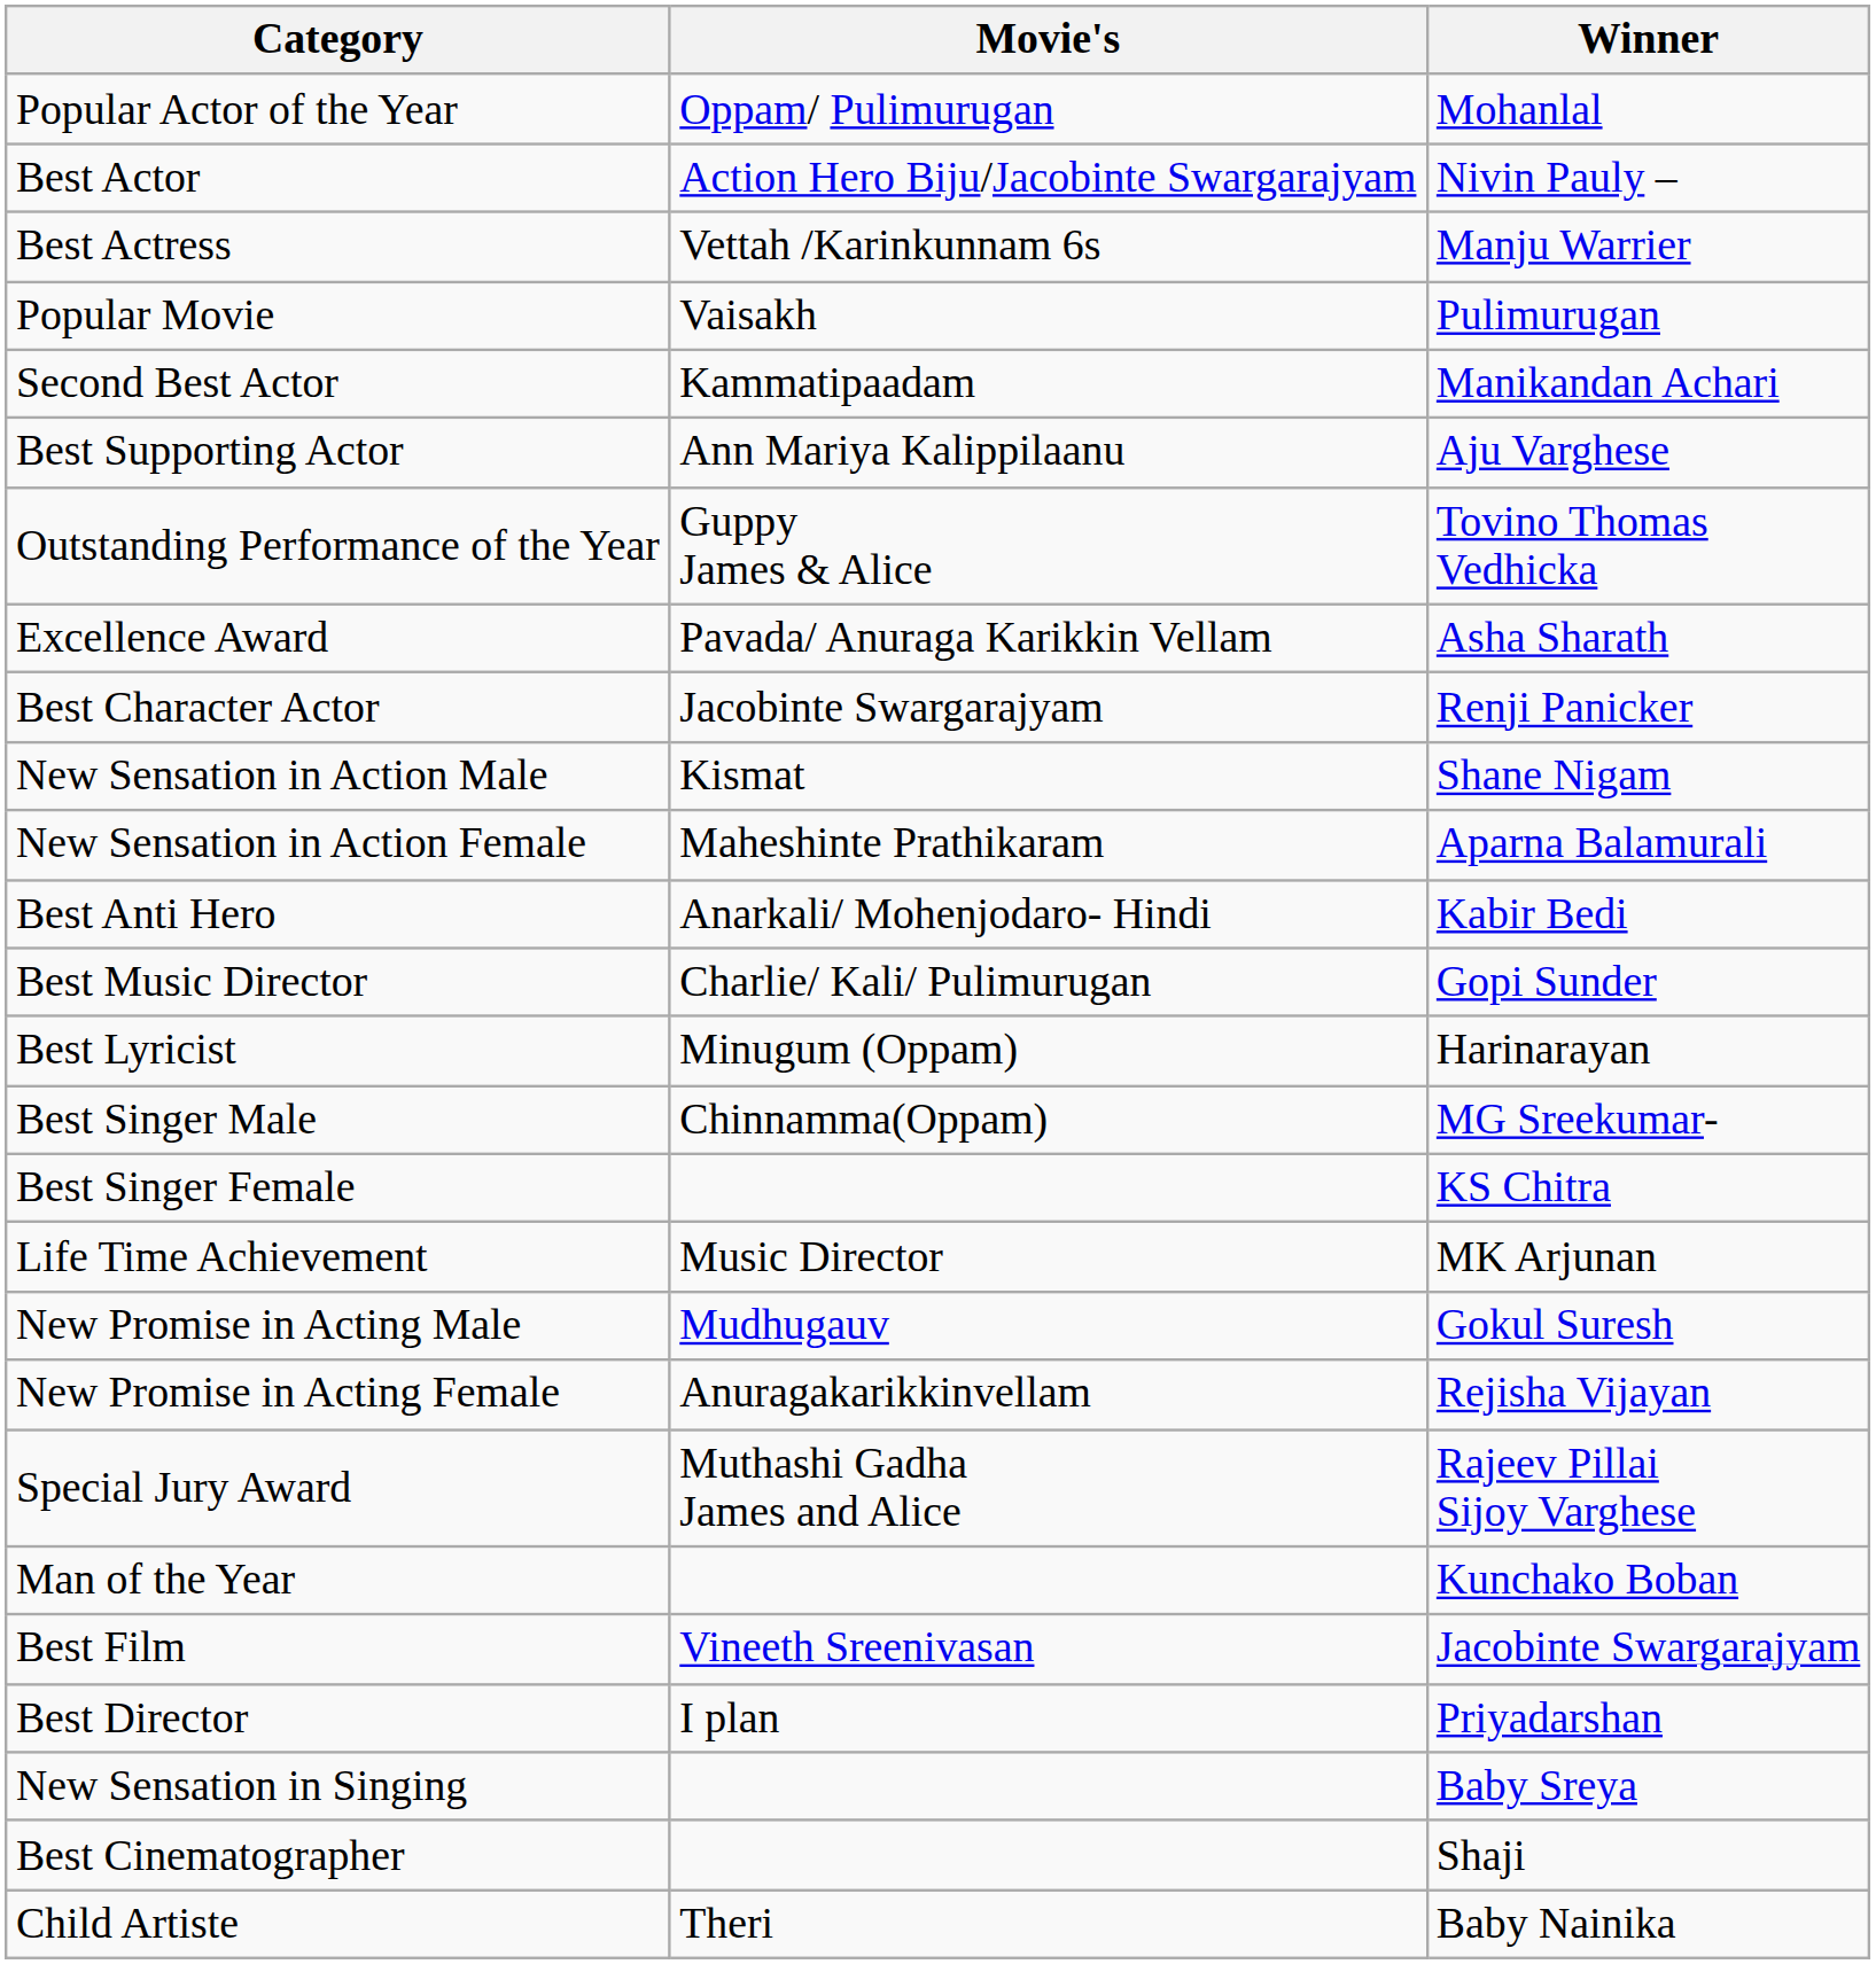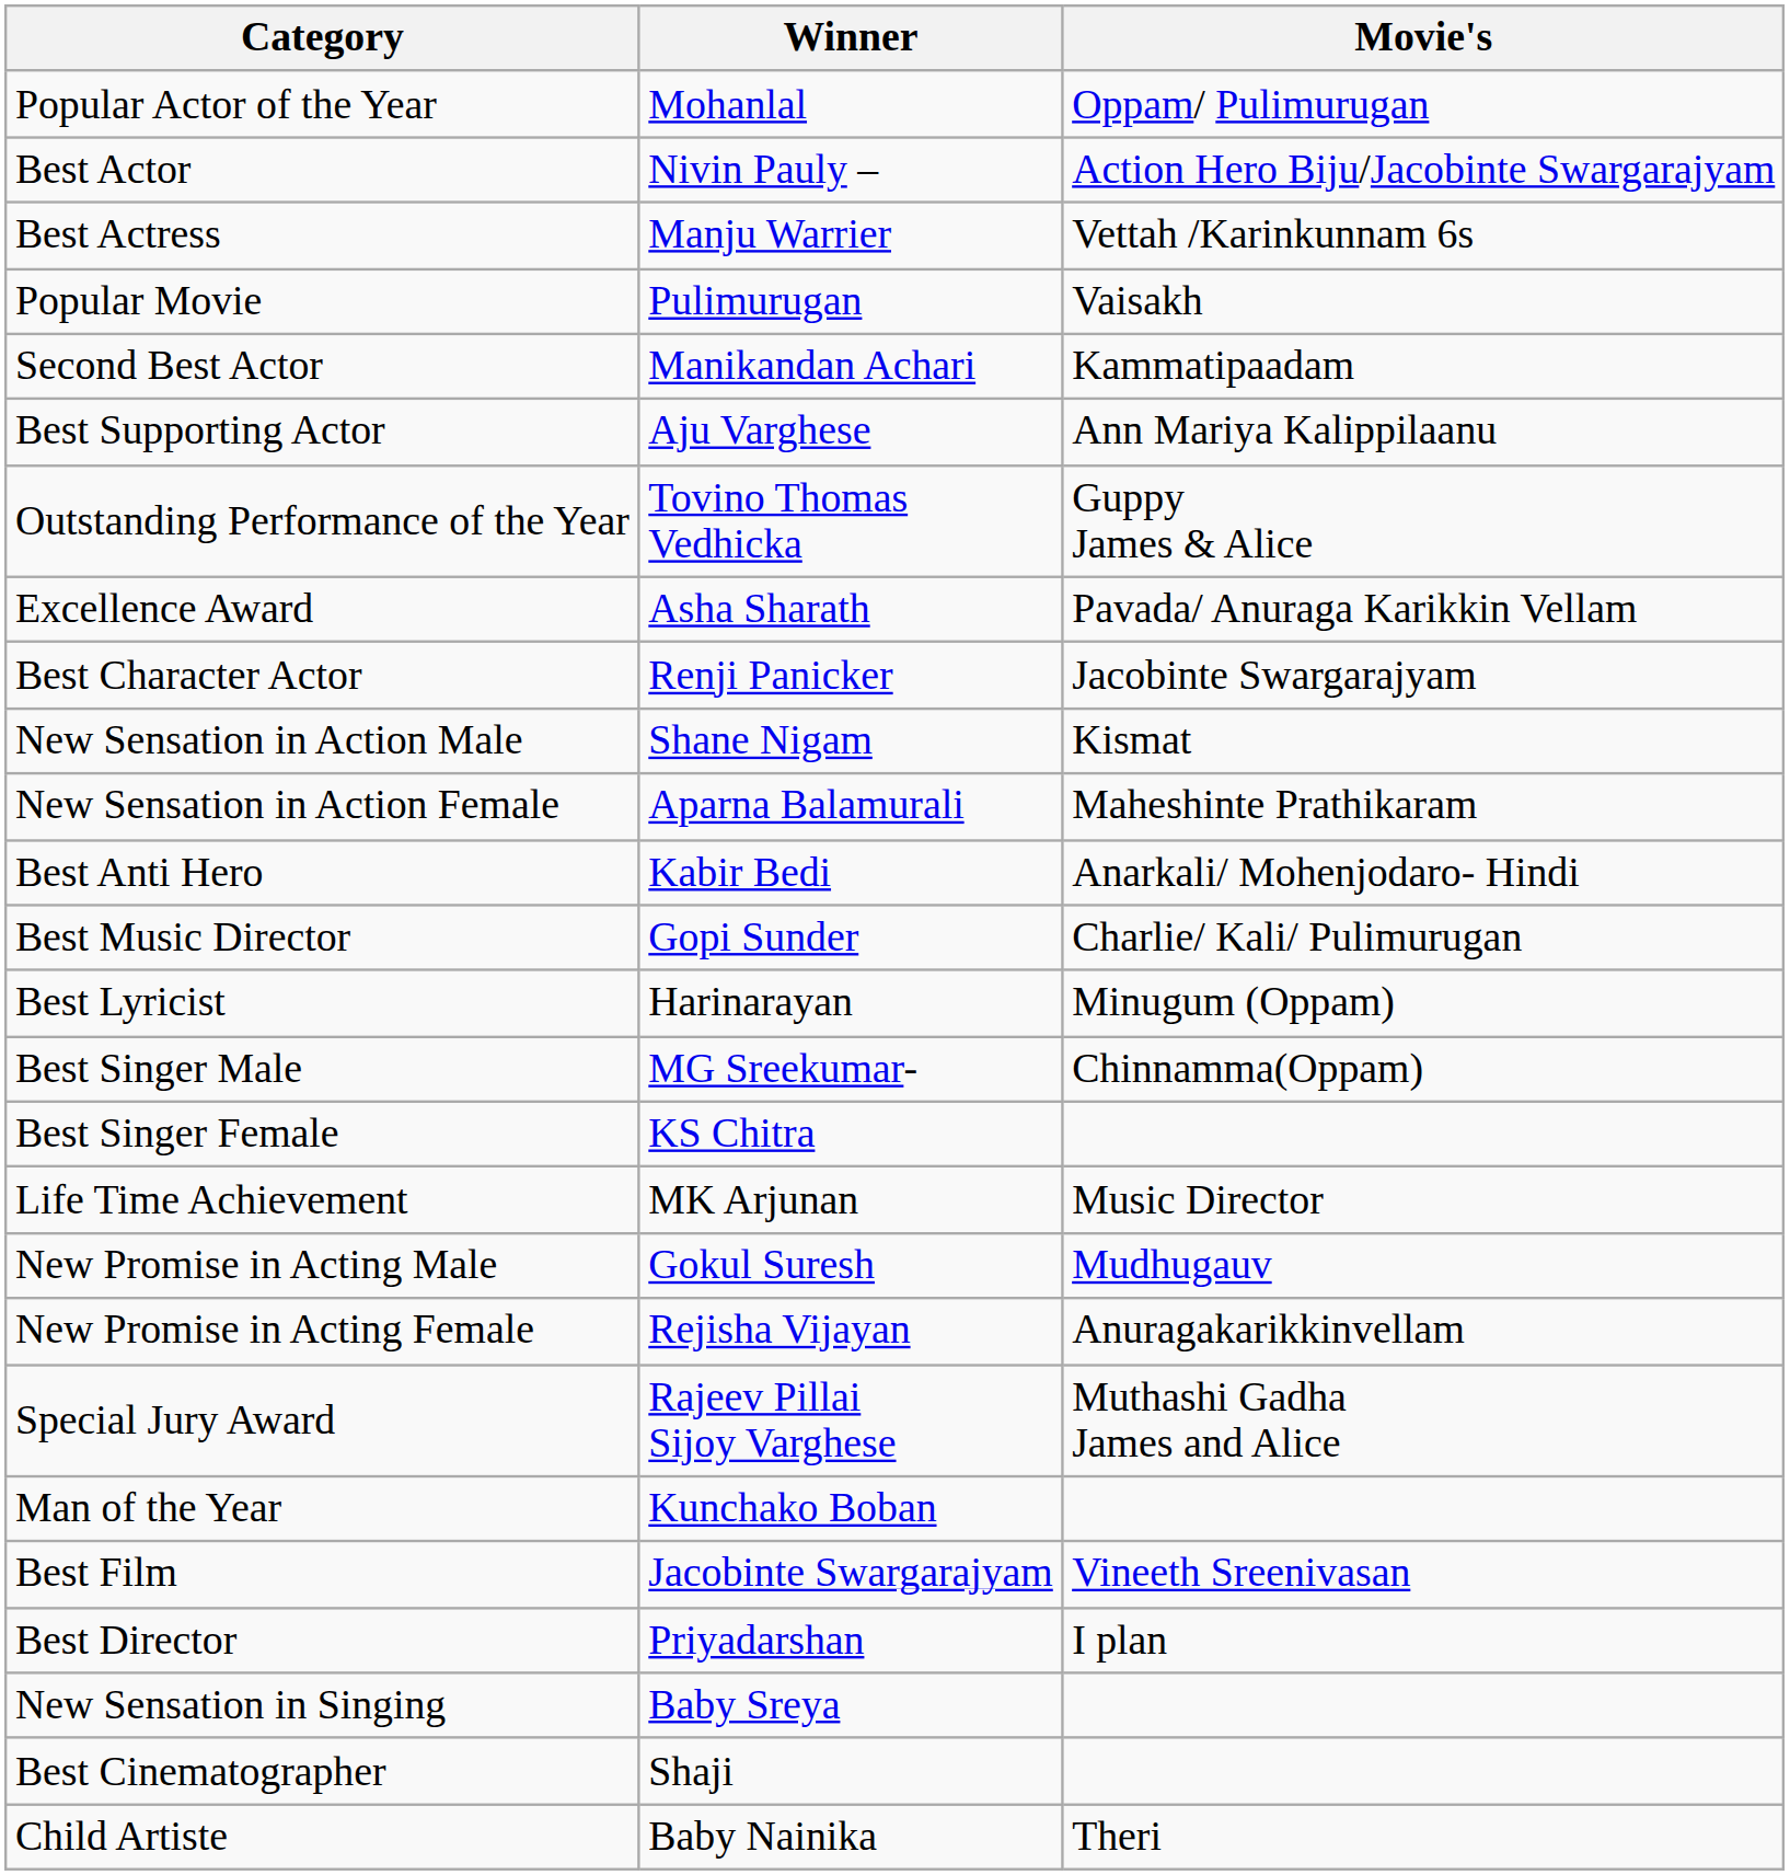columns swapped: Winner <-> Movie's
